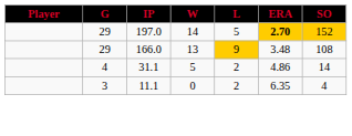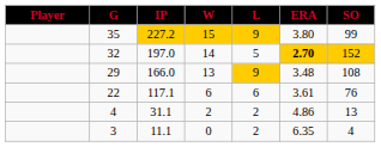+ row: 35 | 227.2 | 15 | 9 | 3.80 | 99
197.0 | G: 29 -> 32
+ row: 22 | 117.1 | 6 | 6 | 3.61 | 76
31.1 | W: 5 -> 2
31.1 | SO: 14 -> 13
